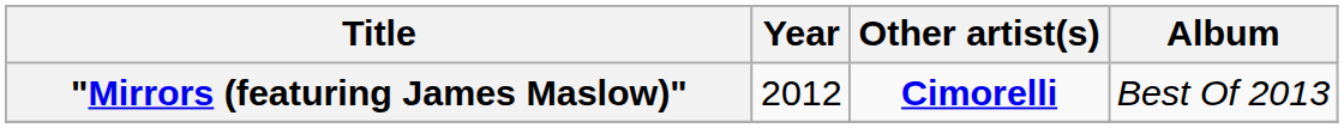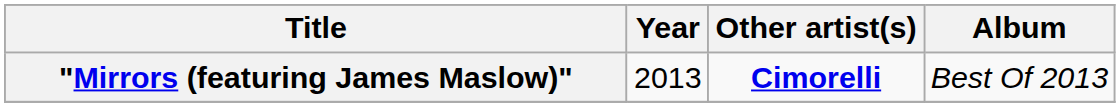"Mirrors (featuring James Maslow)" | Year: 2012 -> 2013
